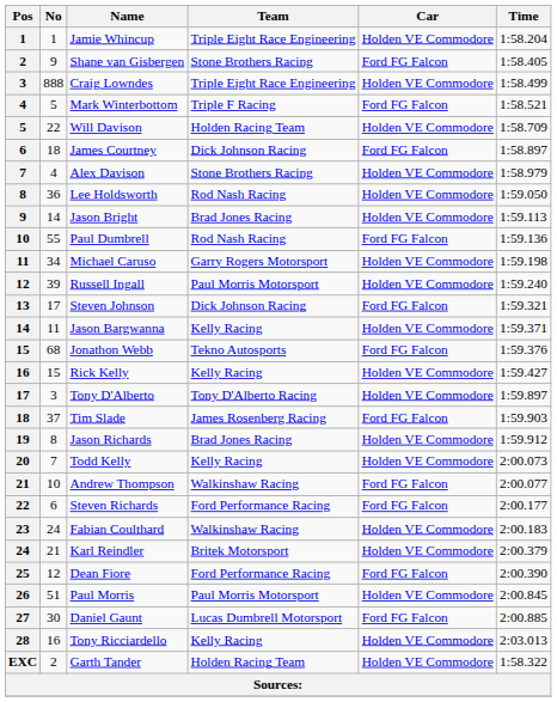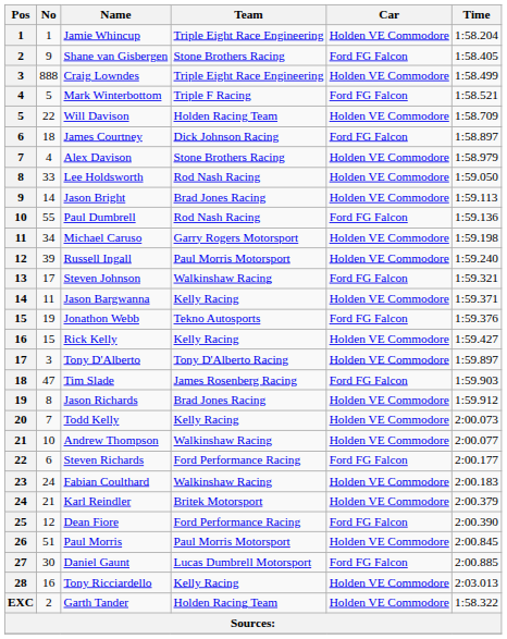Lee Holdsworth | No: 36 -> 33
Steven Johnson | Team: Dick Johnson Racing -> Walkinshaw Racing
Jonathon Webb | No: 68 -> 19
Tim Slade | No: 37 -> 47
Andrew Thompson | Car: Ford FG Falcon -> Holden VE Commodore
